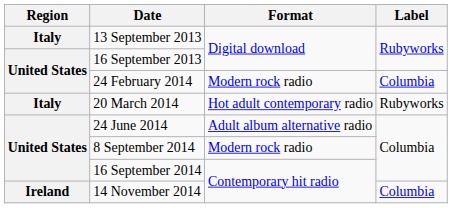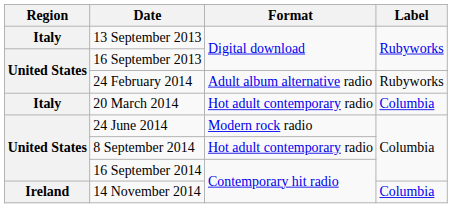24 February 2014 | Format: Modern rock radio -> Adult album alternative radio
24 February 2014 | Label: Columbia -> Rubyworks
20 March 2014 | Label: Rubyworks -> Columbia
24 June 2014 | Format: Adult album alternative radio -> Modern rock radio
8 September 2014 | Format: Modern rock radio -> Hot adult contemporary radio
